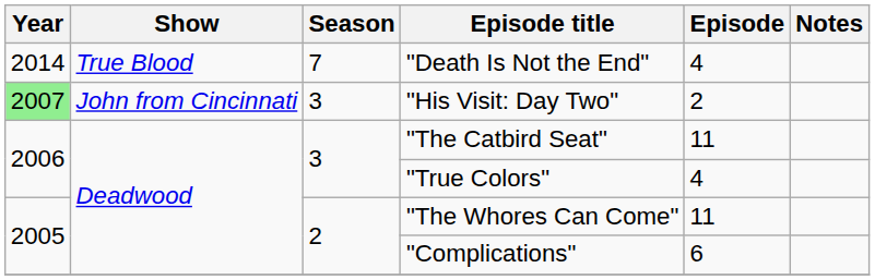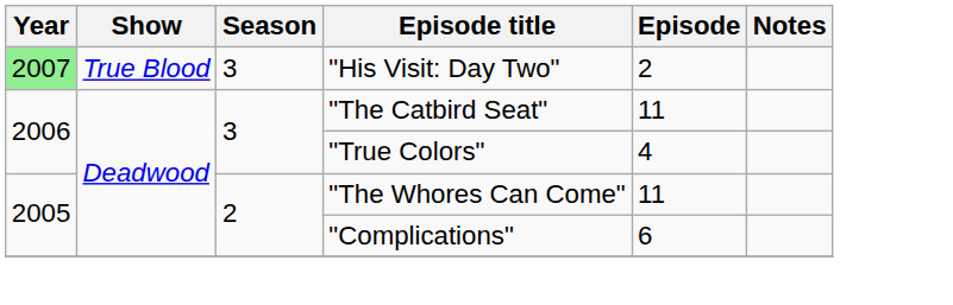- row: 2014 | True Blood | 7 | "Death Is Not the End" | 4
"His Visit: Day Two" | Show: John from Cincinnati -> True Blood
